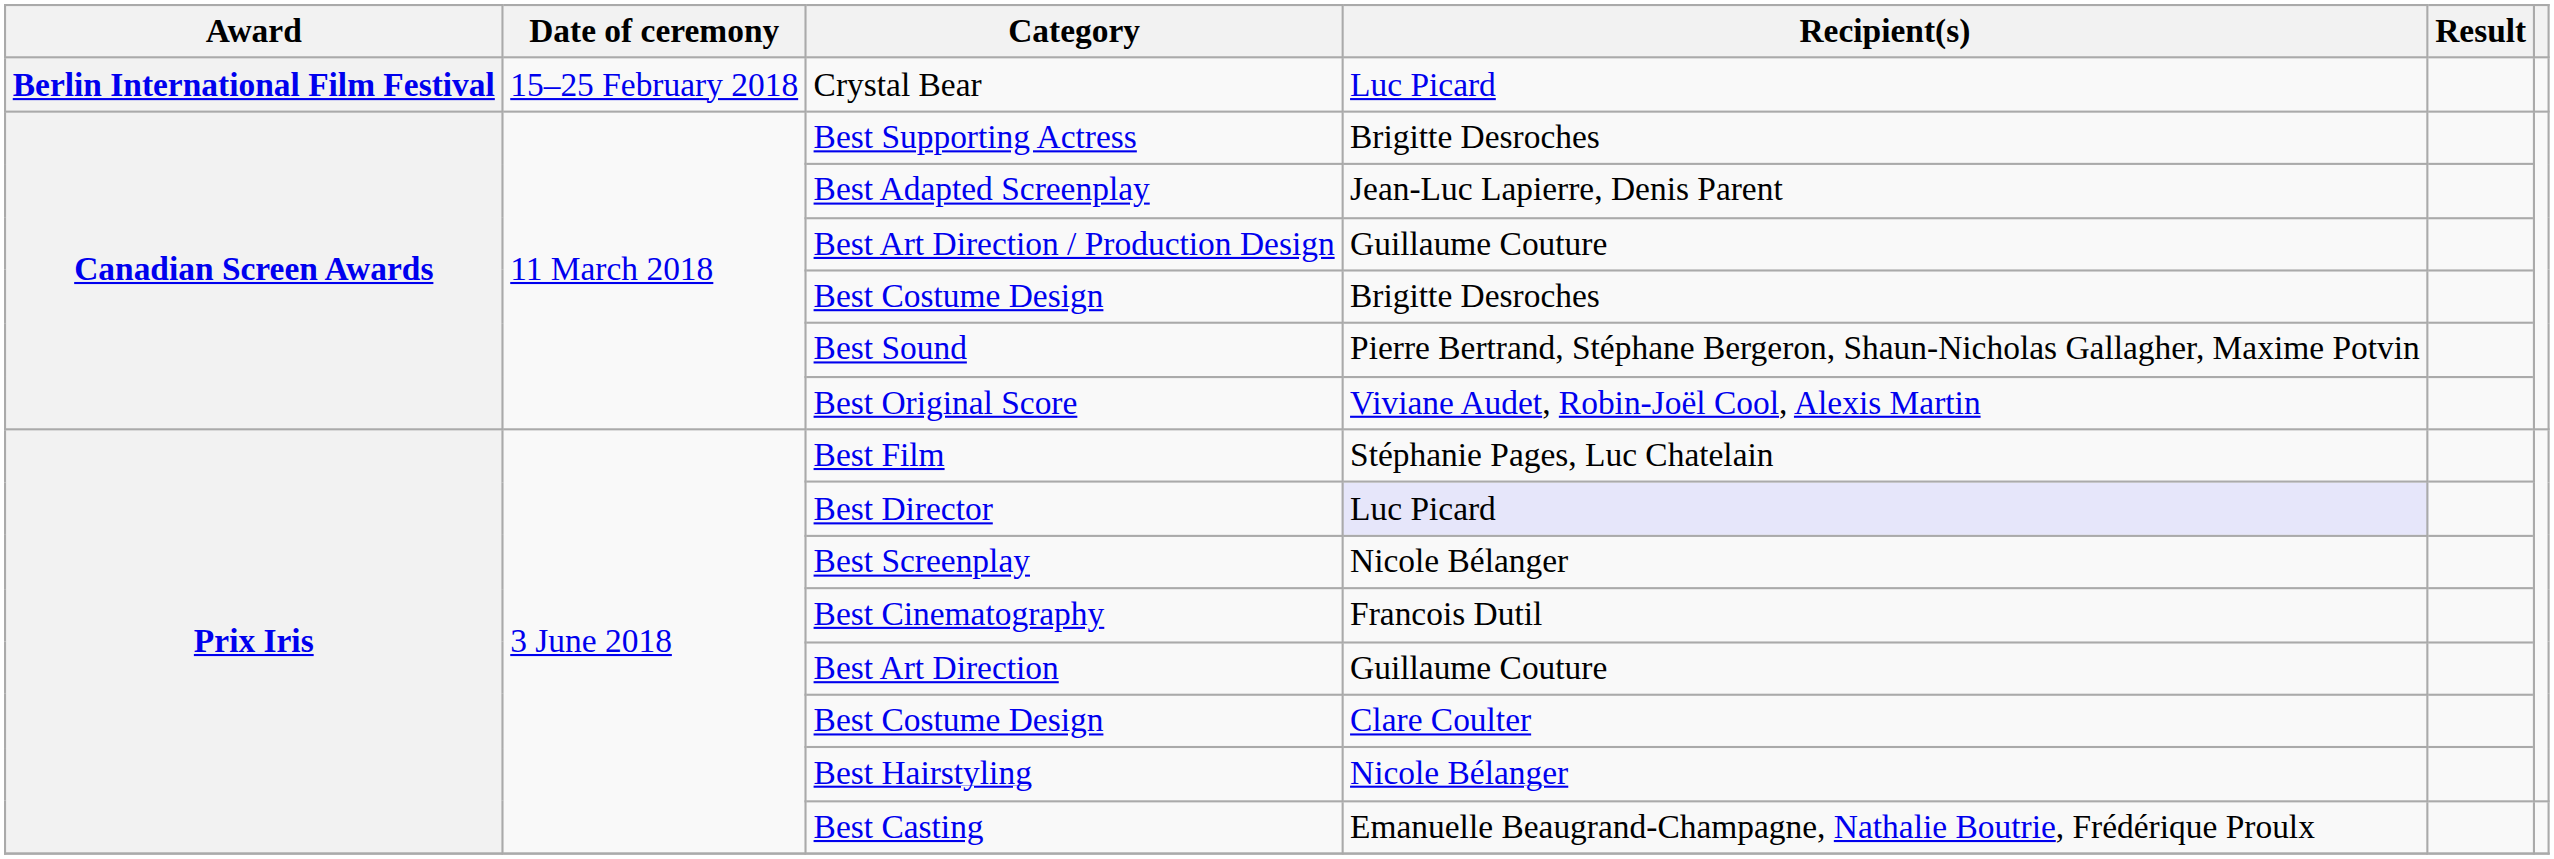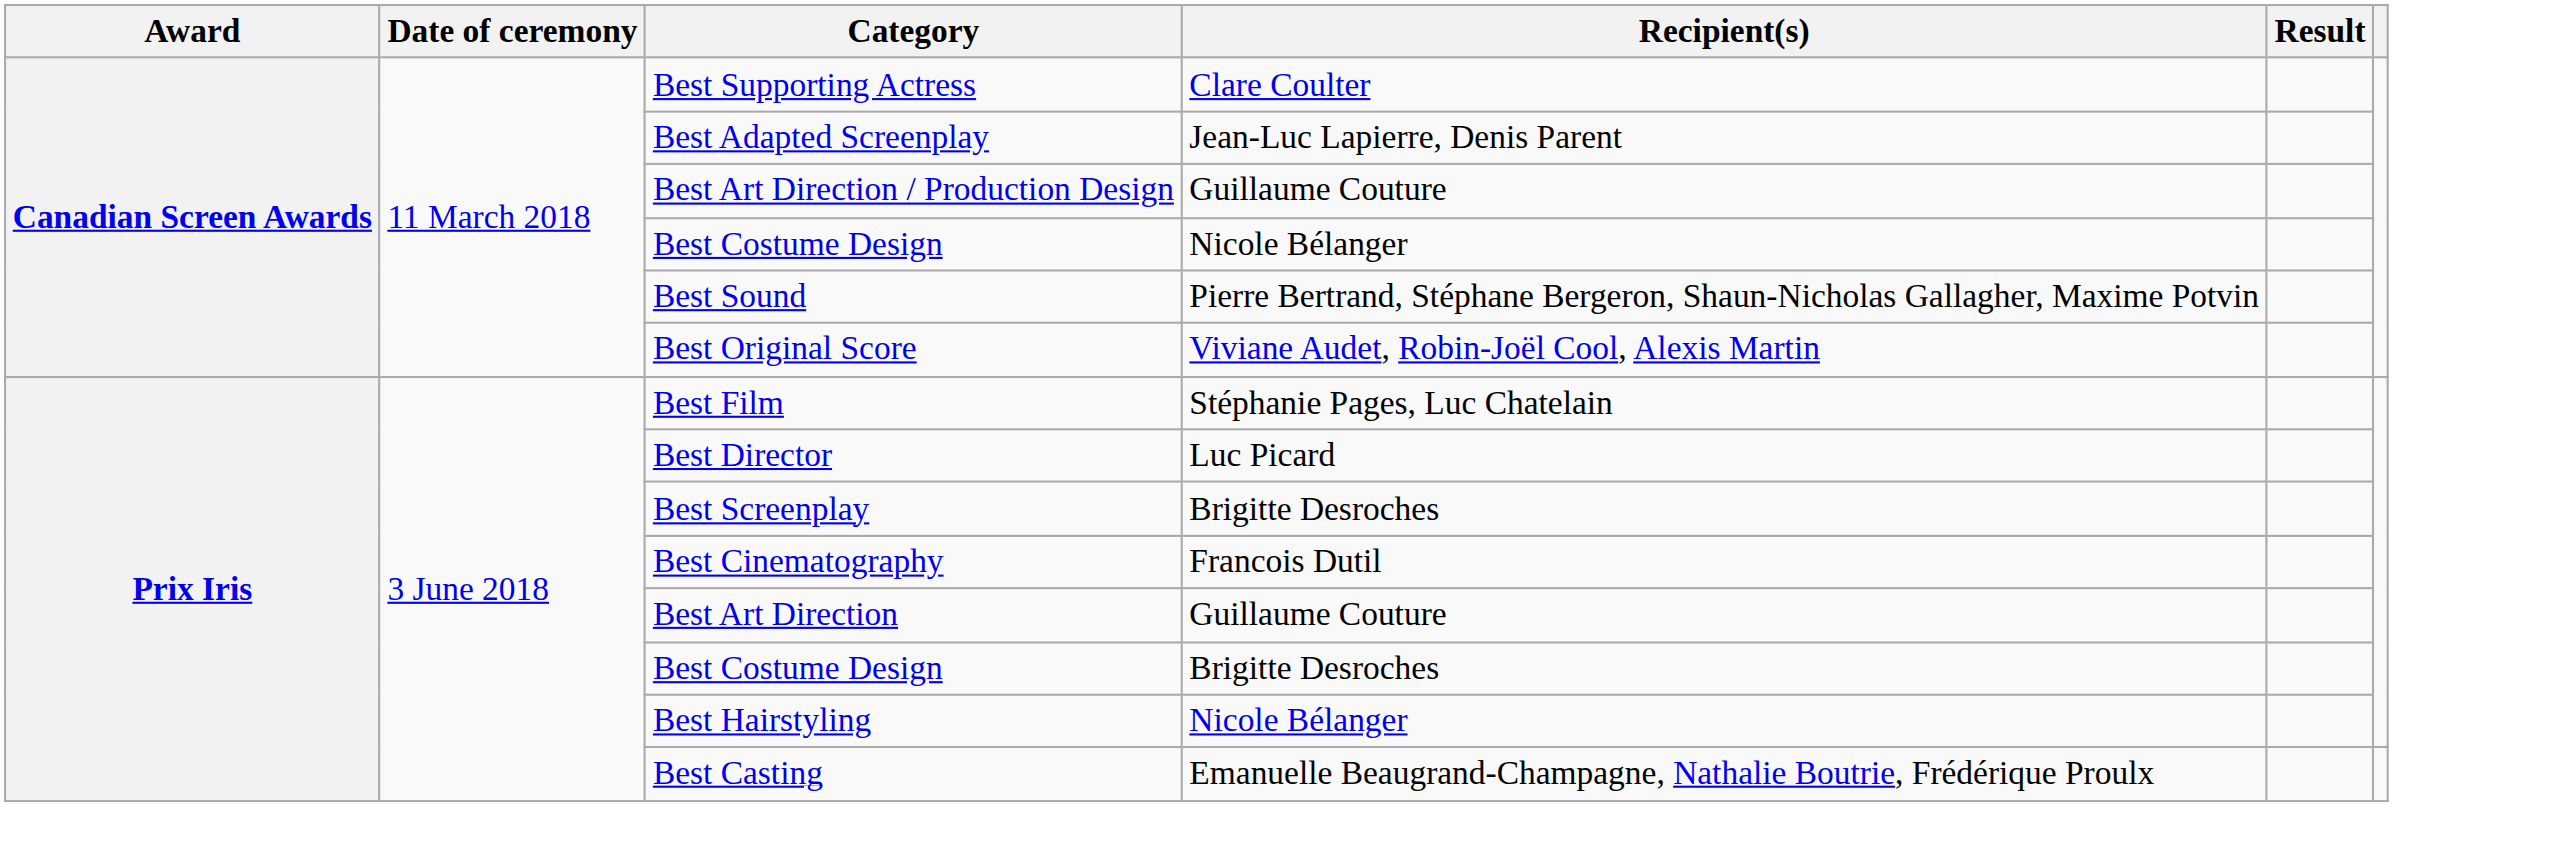- row: Berlin International Film Festival | 15–25 February 2018 | Crystal Bear | Luc Picard
Best Supporting Actress | Recipient(s): Brigitte Desroches -> Clare Coulter
Canadian Screen Awards / Best Costume Design | Recipient(s): Brigitte Desroches -> Nicole Bélanger
Best Director | Recipient(s): lavender background -> no background
Best Screenplay | Recipient(s): Nicole Bélanger -> Brigitte Desroches
Prix Iris / Best Costume Design | Recipient(s): Clare Coulter -> Brigitte Desroches
